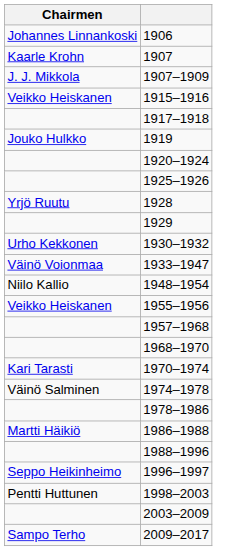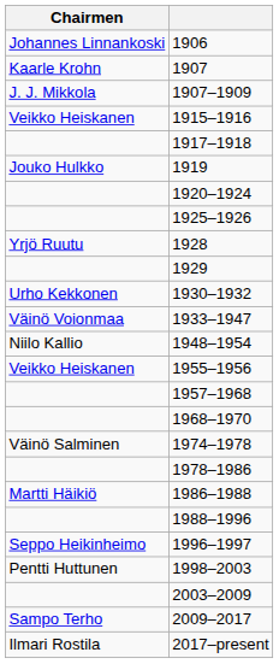- row: Kari Tarasti | 1970–1974
+ row: Ilmari Rostila | 2017–present
